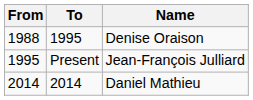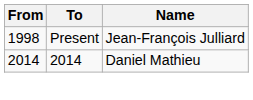- row: 1988 | 1995 | Denise Oraison
Jean-François Julliard | From: 1995 -> 1998
